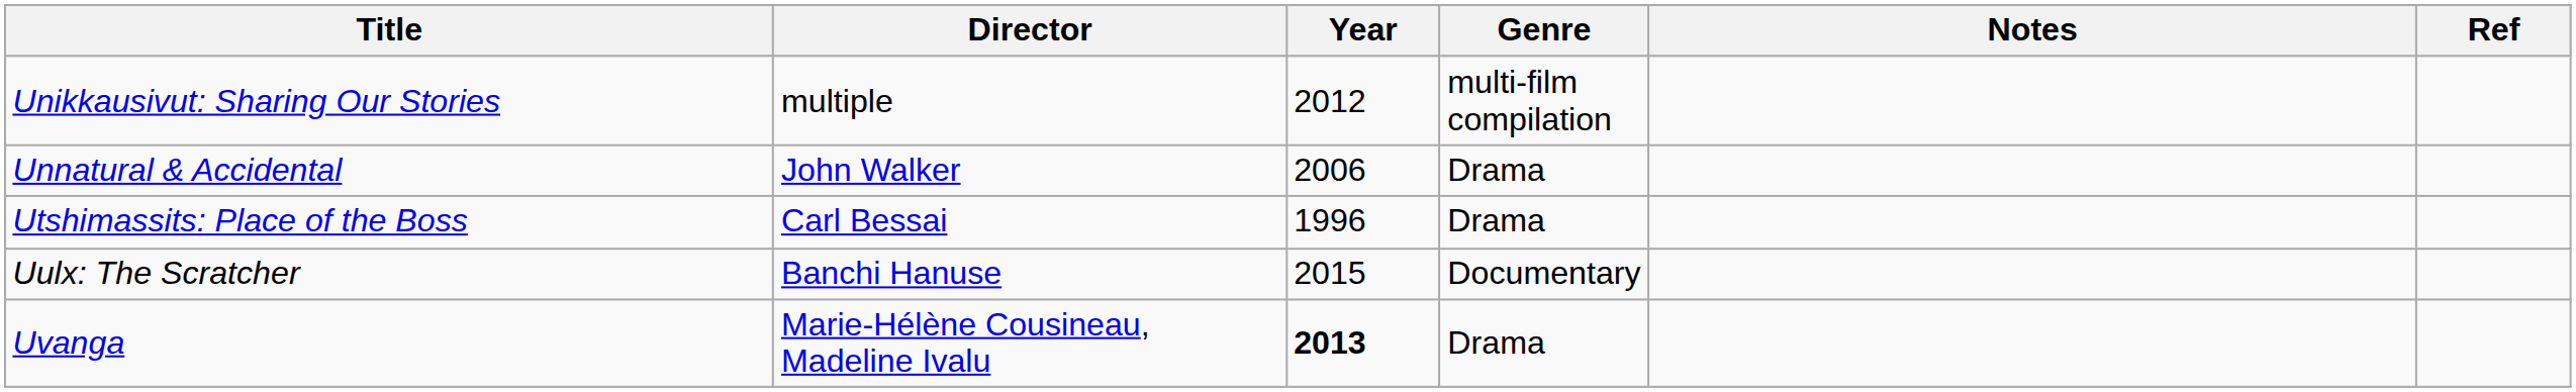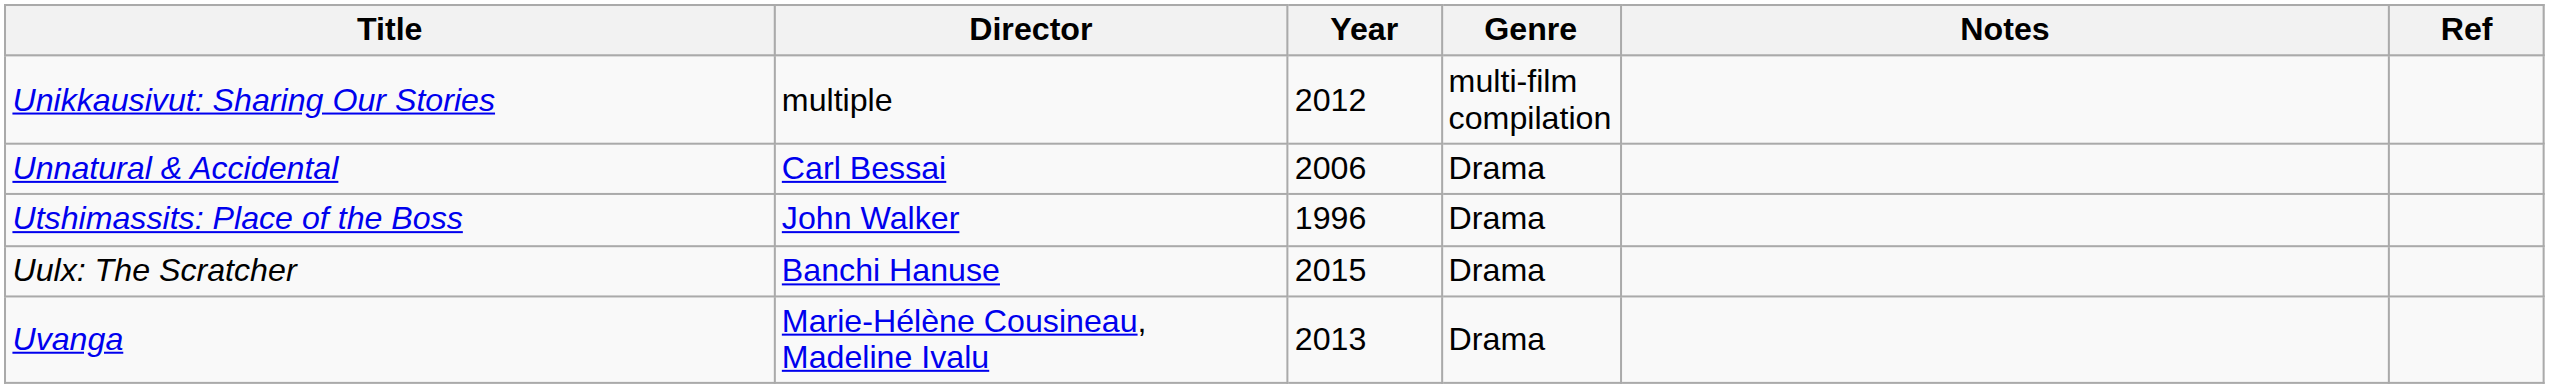Unnatural & Accidental | Director: John Walker -> Carl Bessai
Utshimassits: Place of the Boss | Director: Carl Bessai -> John Walker
Uulx: The Scratcher | Genre: Documentary -> Drama
Uvanga | Year: bold -> normal
